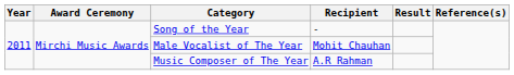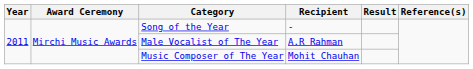Male Vocalist of The Year | Recipient: Mohit Chauhan -> A.R Rahman
Music Composer of The Year | Recipient: A.R Rahman -> Mohit Chauhan
